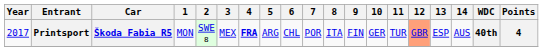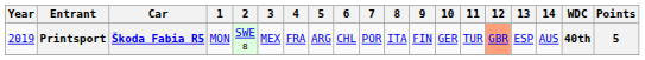Printsport | Year: 2017 -> 2019
Printsport | 4: bold -> normal
Printsport | Points: 4 -> 5
